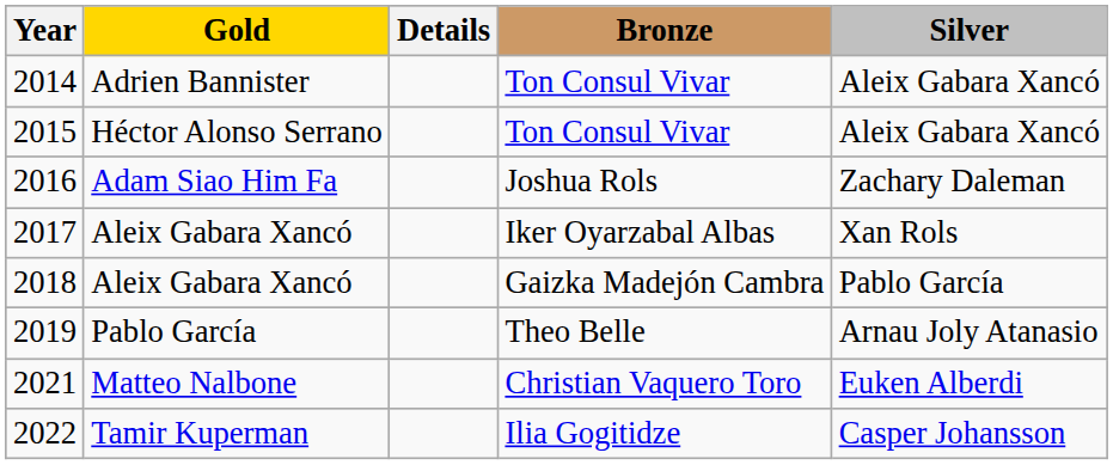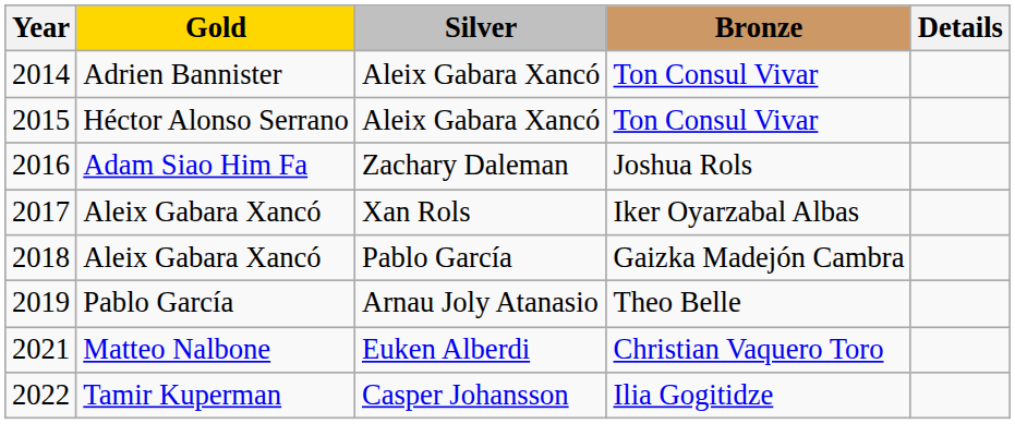columns swapped: Silver <-> Details
